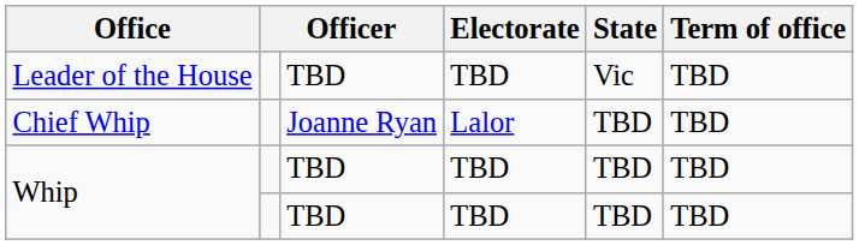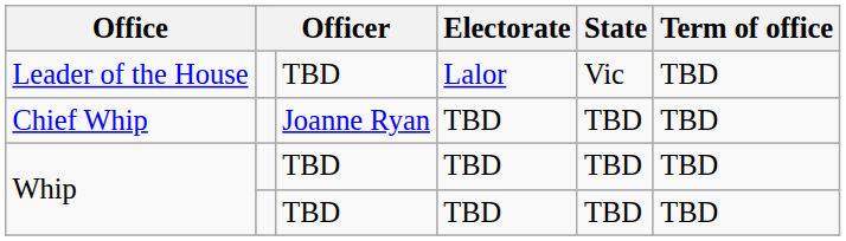Leader of the House | Electorate: TBD -> Lalor
Chief Whip | Electorate: Lalor -> TBD
